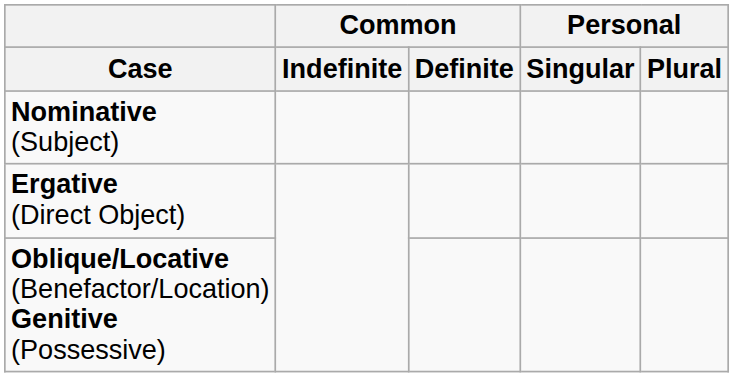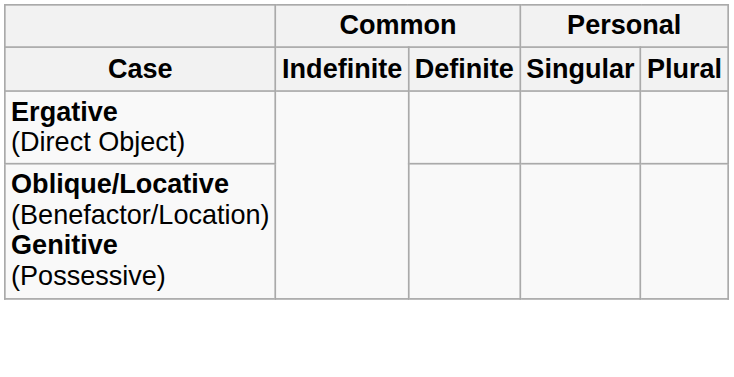- row: Nominative (Subject)
